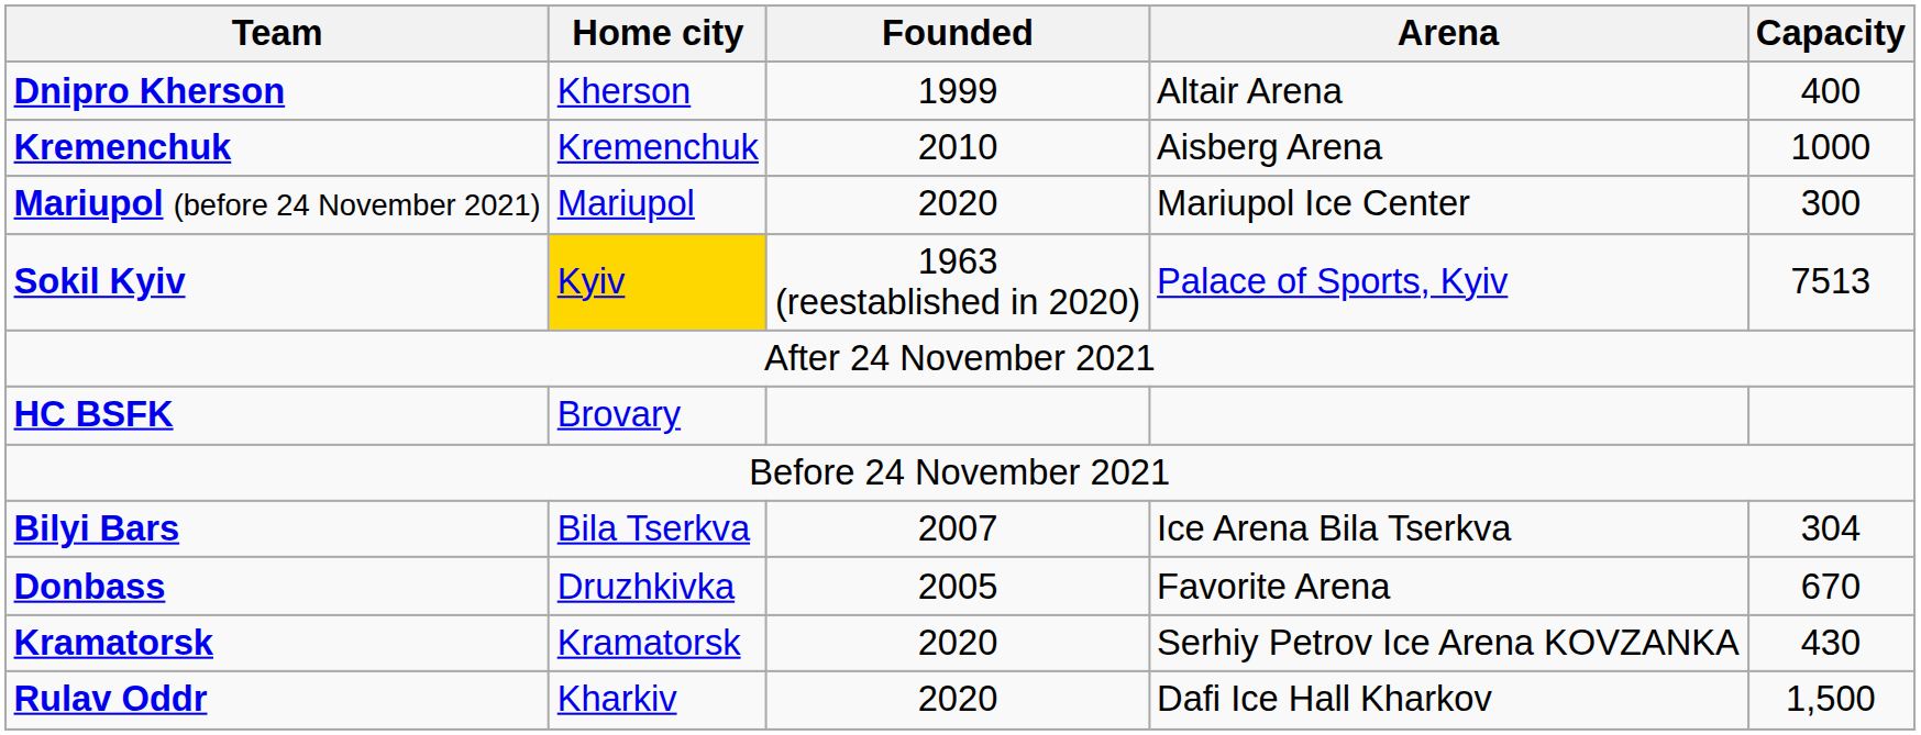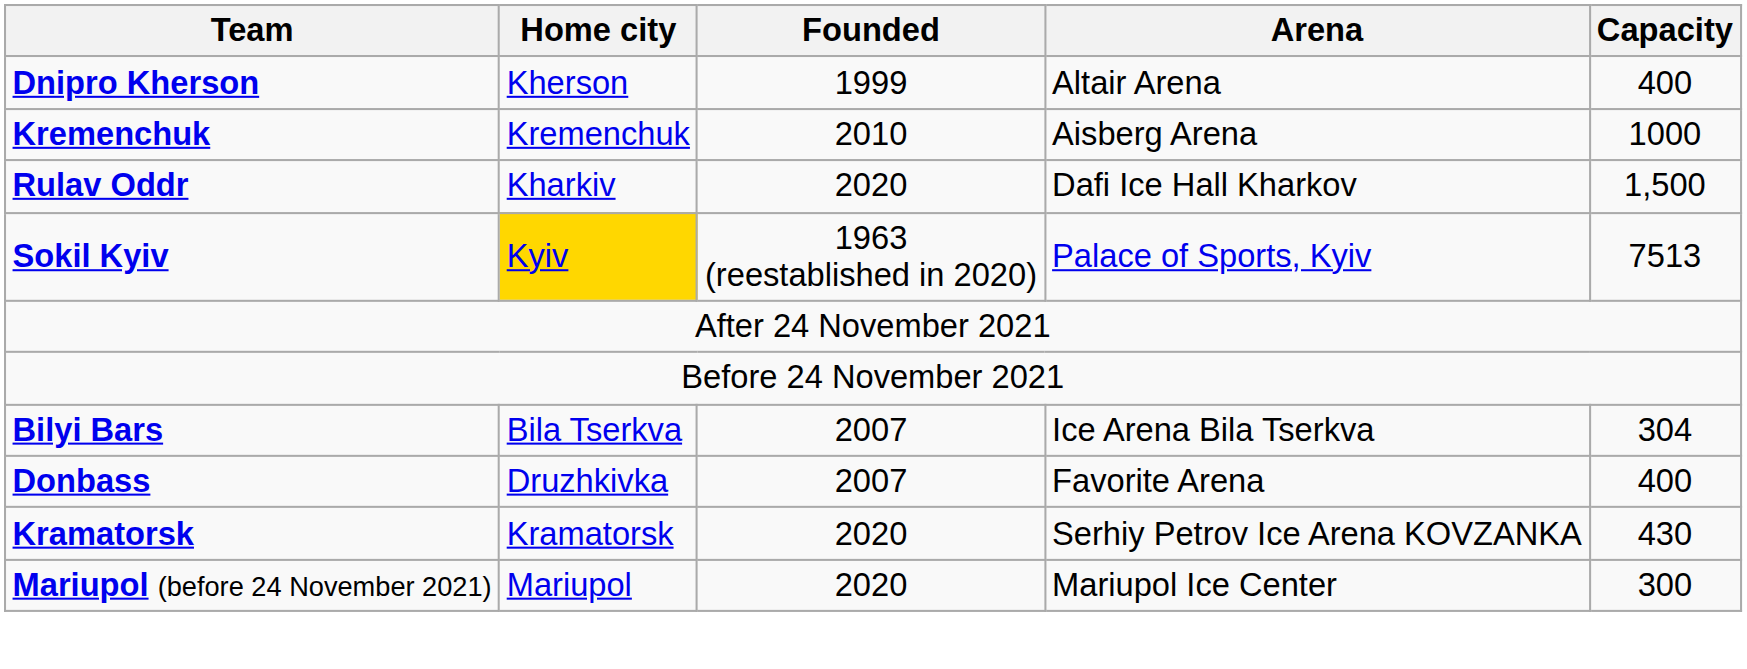rows swapped: Rulav Oddr <-> Mariupol (before 24 November 2021)
- row: HC BSFK | Brovary
Donbass | Founded: 2005 -> 2007
Donbass | Capacity: 670 -> 400
